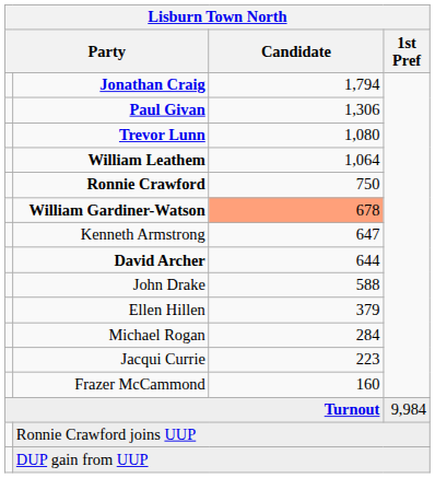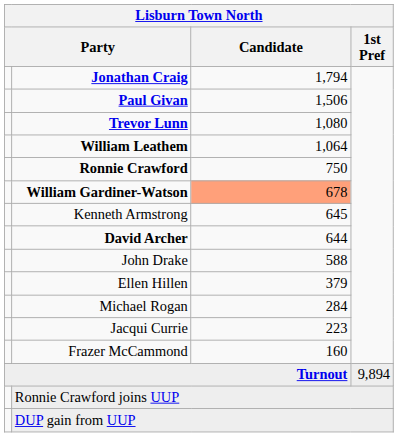Paul Givan | Candidate: 1,306 -> 1,506
Kenneth Armstrong | Candidate: 647 -> 645
Turnout | 1st Pref: 9,984 -> 9,894
